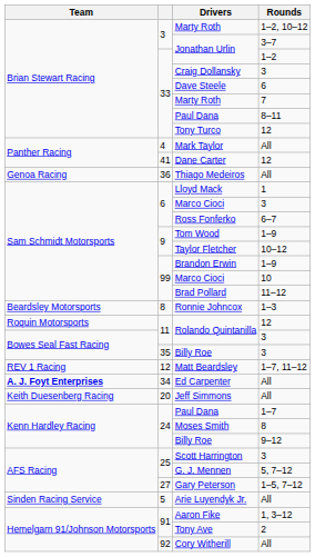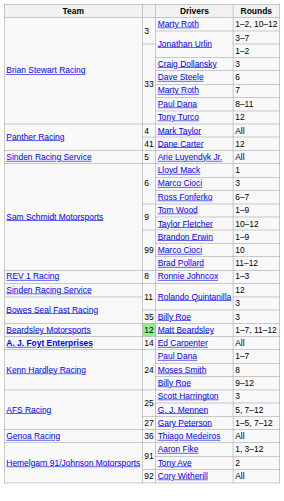rows swapped: Arie Luyendyk Jr. <-> Thiago Medeiros
Ronnie Johncox | Team: Beardsley Motorsports -> REV 1 Racing
Rolando Quintanilla / 12 | Team: Roquin Motorsports -> Sinden Racing Service
Matt Beardsley | Team: REV 1 Racing -> Beardsley Motorsports
Matt Beardsley | column 2: no background -> lightgreen background
Ed Carpenter | column 2: 34 -> 14
- row: Keith Duesenberg Racing | 20 | Jeff Simmons | All
